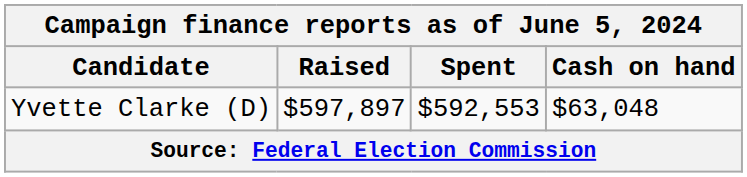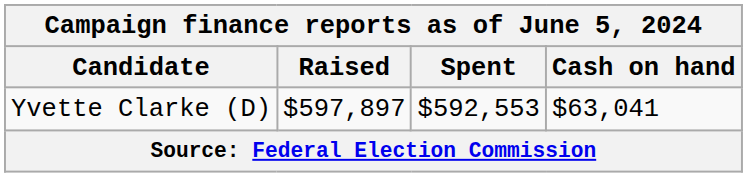Yvette Clarke (D) | Cash on hand: $63,048 -> $63,041
